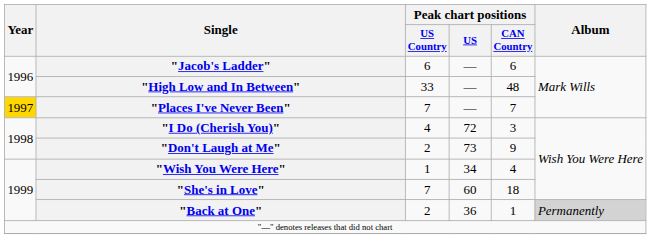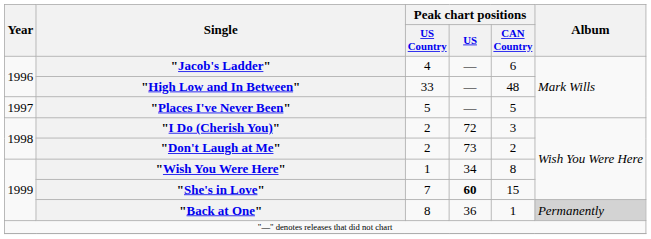"Jacob's Ladder" | Peak chart positions / US Country: 6 -> 4
"Places I've Never Been" | Year: gold background -> no background
"Places I've Never Been" | Peak chart positions / US Country: 7 -> 5
"Places I've Never Been" | Peak chart positions / CAN Country: 7 -> 5
"I Do (Cherish You)" | Peak chart positions / US Country: 4 -> 2
"Don't Laugh at Me" | Peak chart positions / CAN Country: 9 -> 2
"Wish You Were Here" | Peak chart positions / CAN Country: 4 -> 8
"She's in Love" | Peak chart positions / US: normal -> bold
"She's in Love" | Peak chart positions / CAN Country: 18 -> 15
"Back at One" | Peak chart positions / US Country: 2 -> 8
